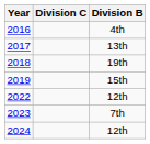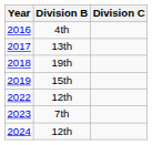columns swapped: Division B <-> Division C
